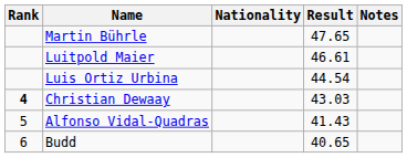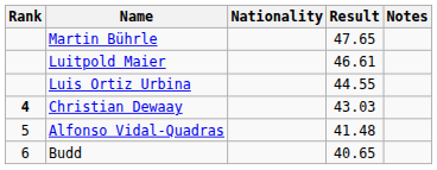Luis Ortiz Urbina | Result: 44.54 -> 44.55
Alfonso Vidal-Quadras | Result: 41.43 -> 41.48
